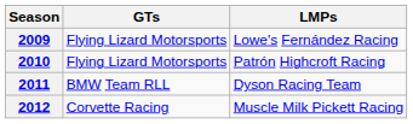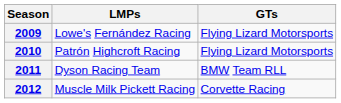columns swapped: LMPs <-> GTs
